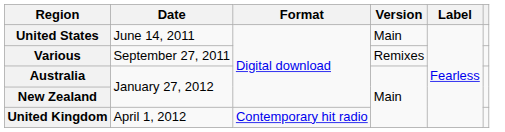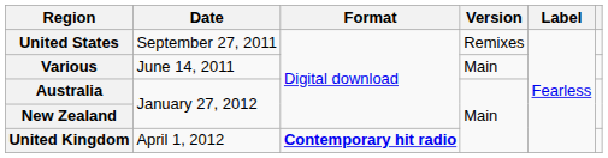United States | Date: June 14, 2011 -> September 27, 2011
United States | Version: Main -> Remixes
Various | Date: September 27, 2011 -> June 14, 2011
Various | Version: Remixes -> Main
United Kingdom | Format: normal -> bold
